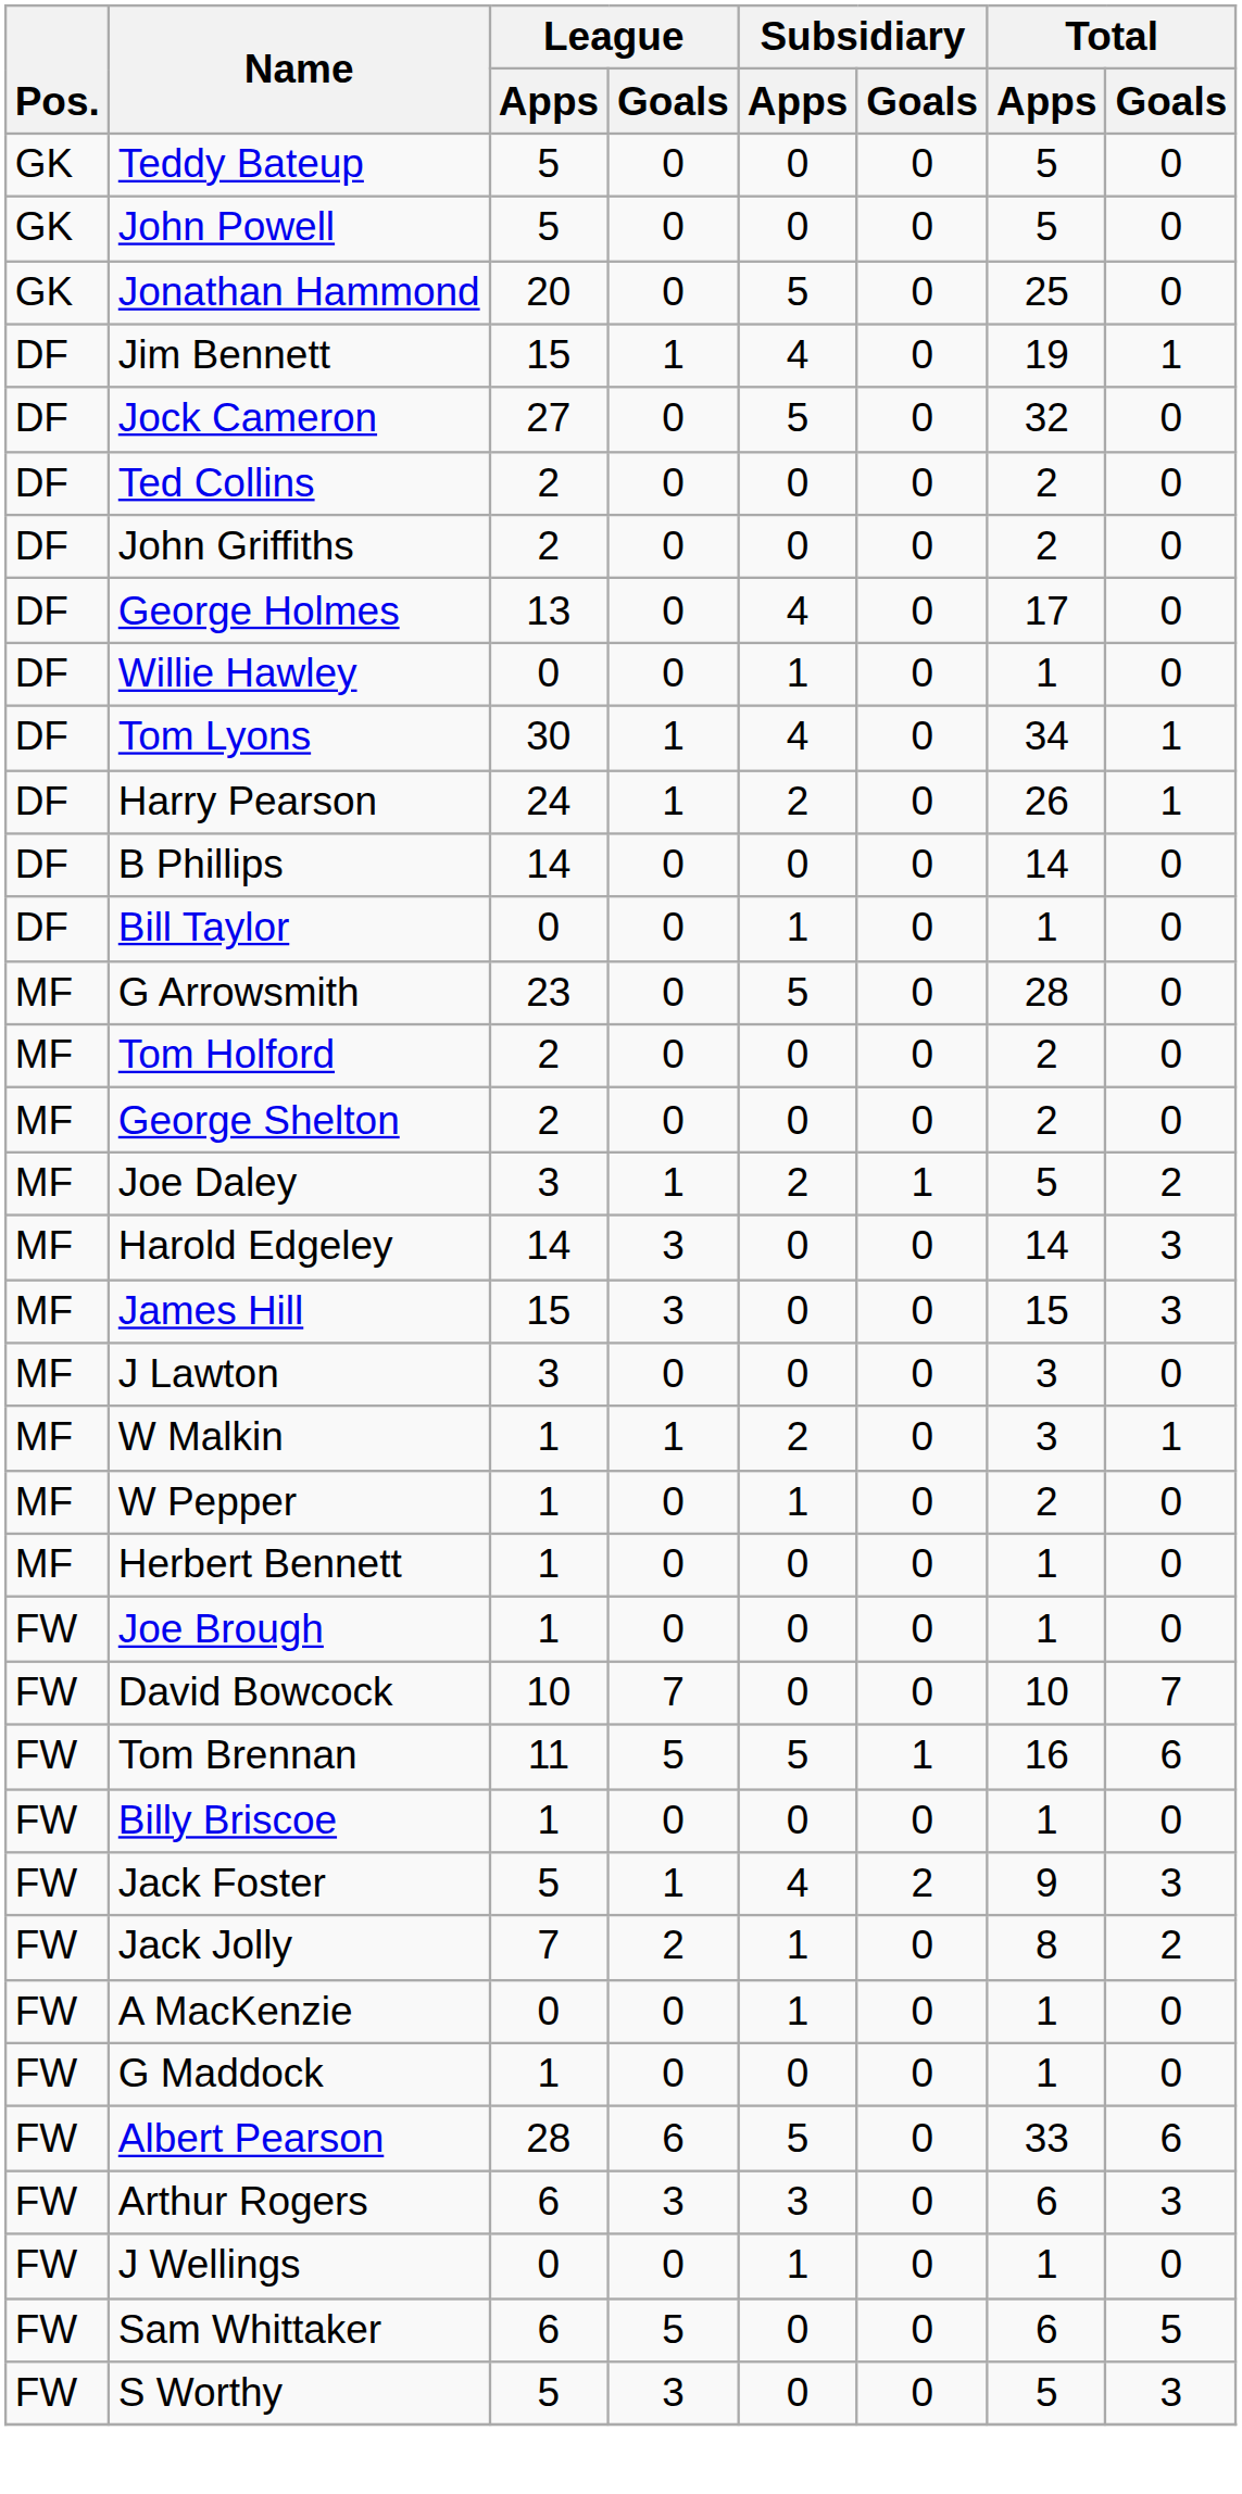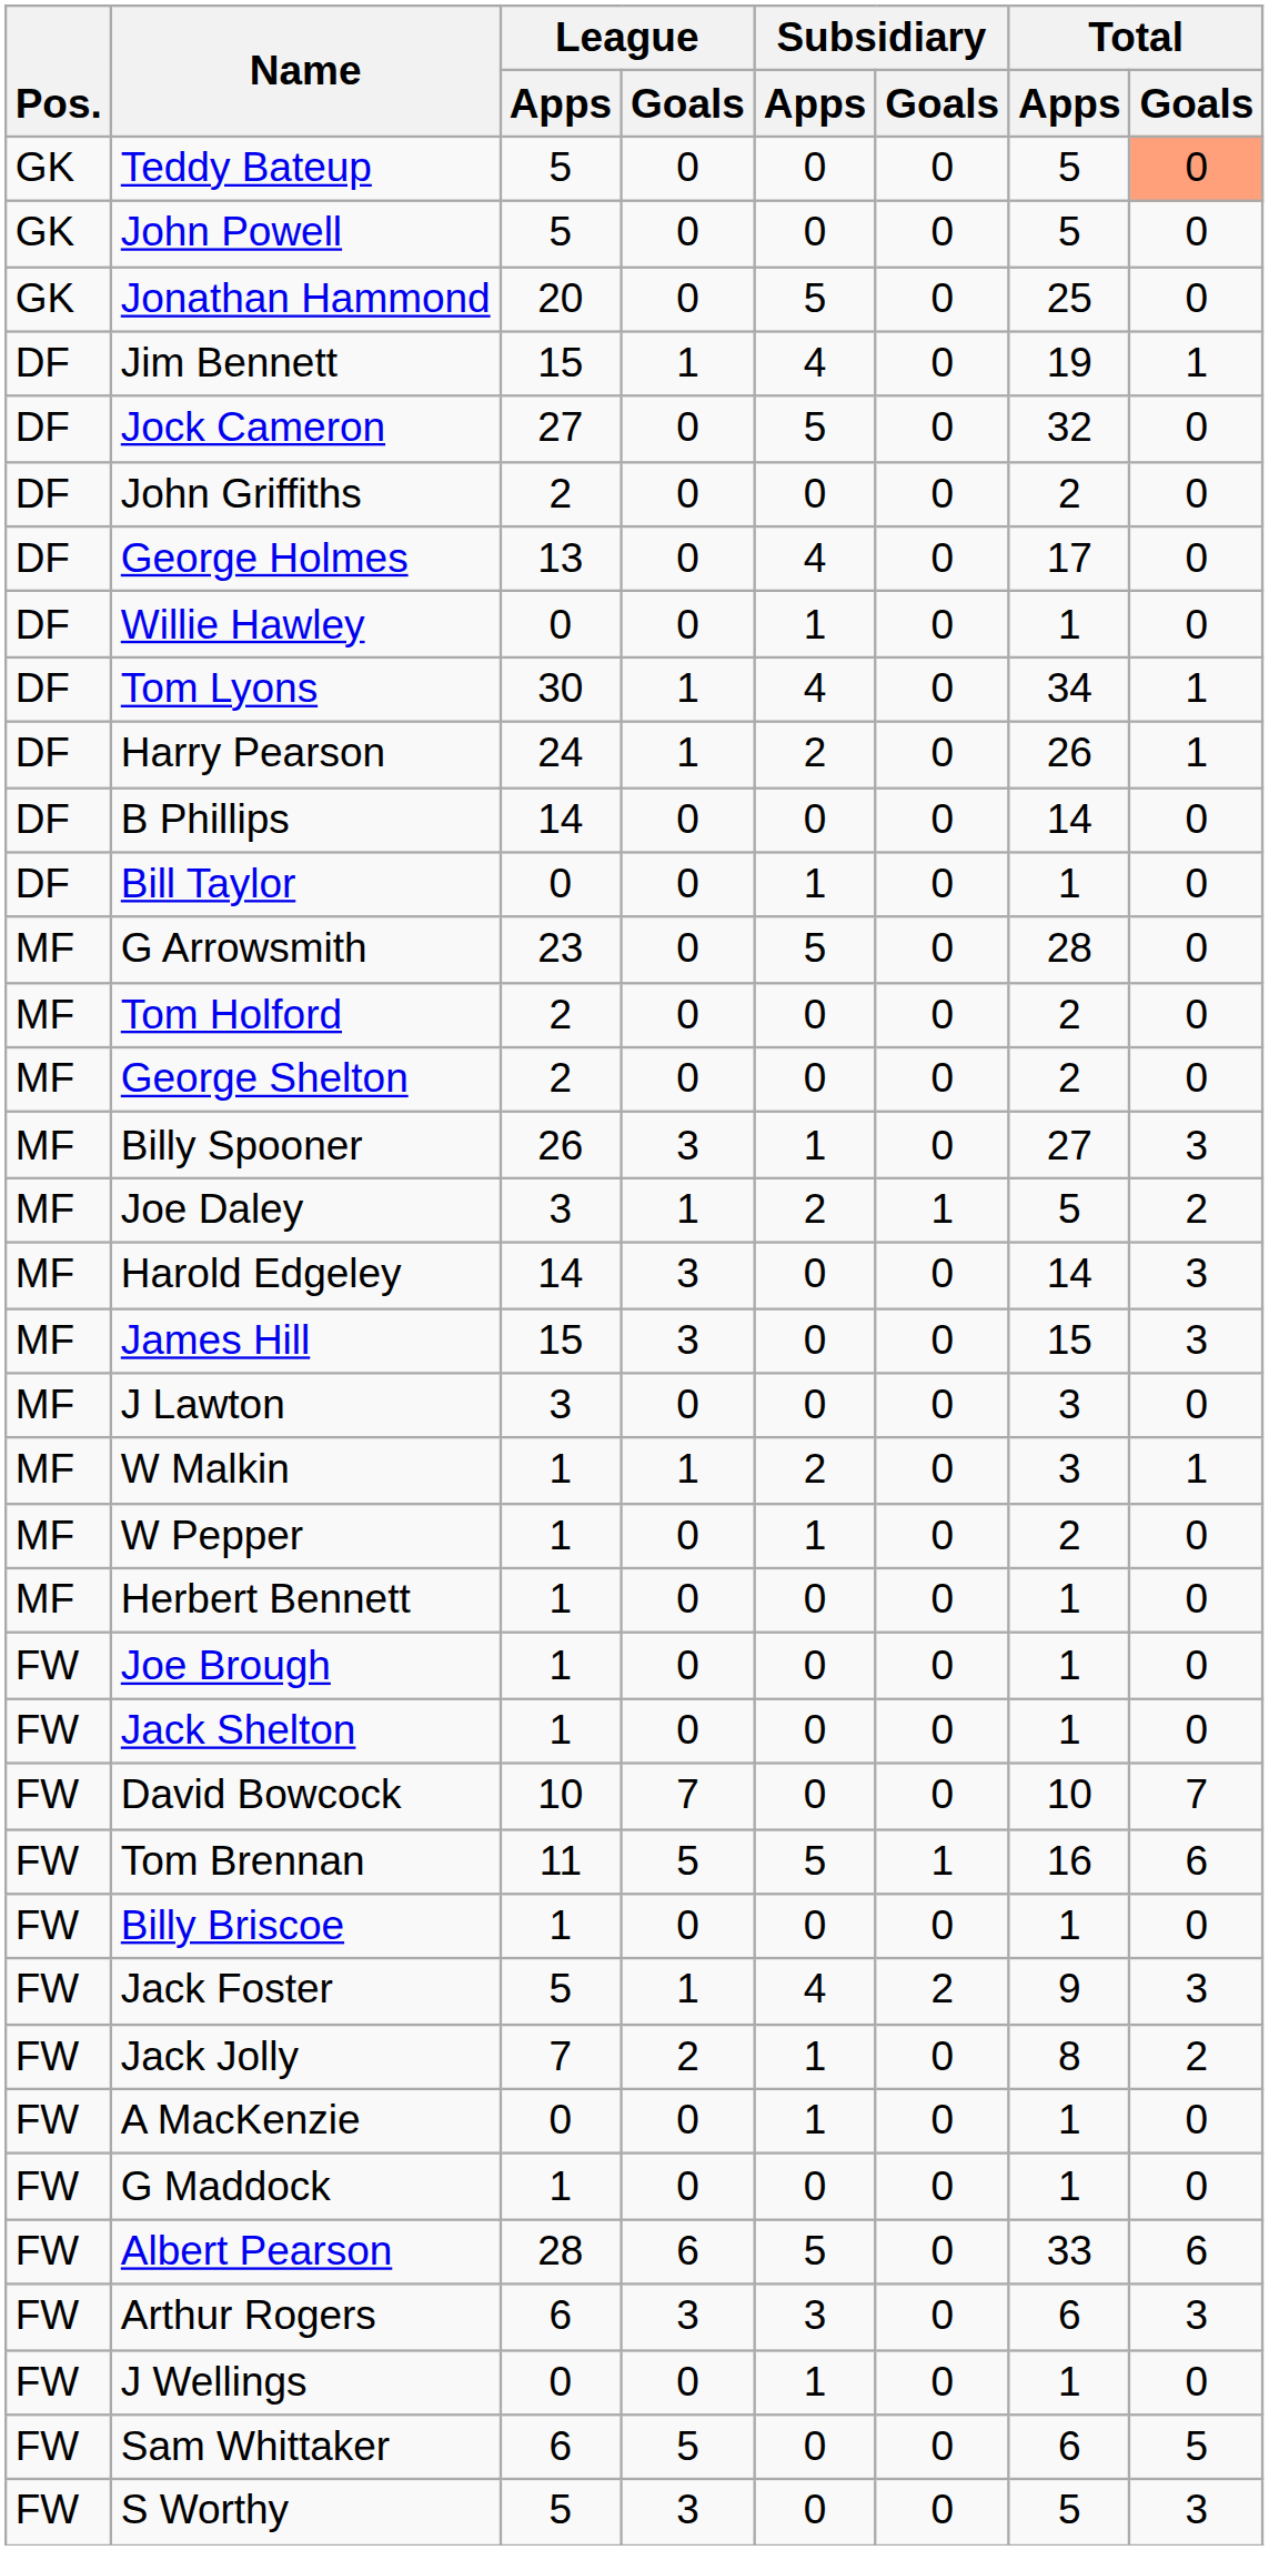Teddy Bateup | Total / Goals: no background -> lightsalmon background
- row: DF | Ted Collins | 2 | 0 | 0 | 0 | 2 | 0
+ row: MF | Billy Spooner | 26 | 3 | 1 | 0 | 27 | 3
+ row: FW | Jack Shelton | 1 | 0 | 0 | 0 | 1 | 0
